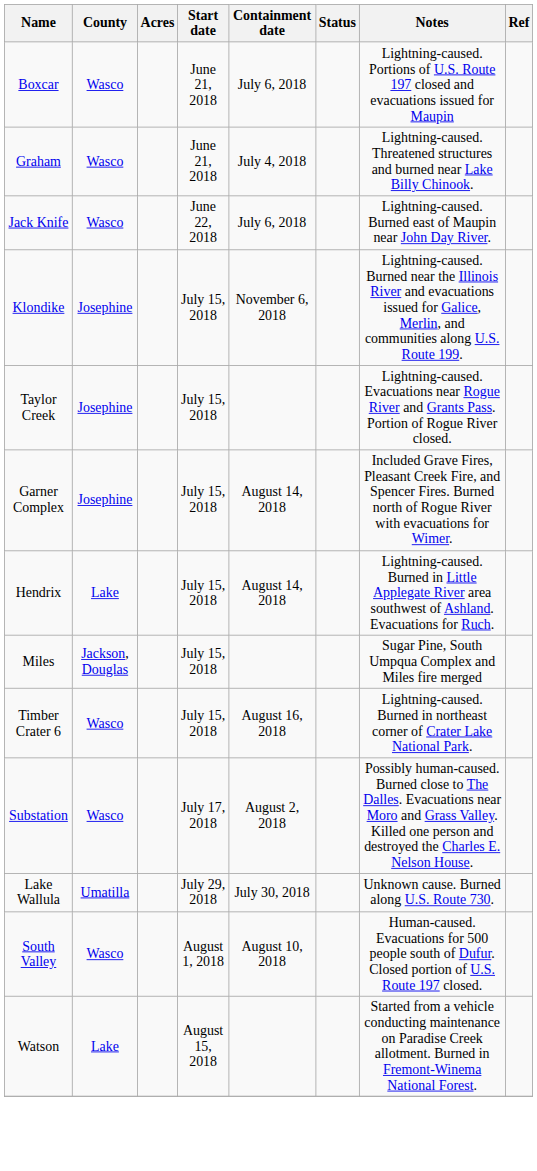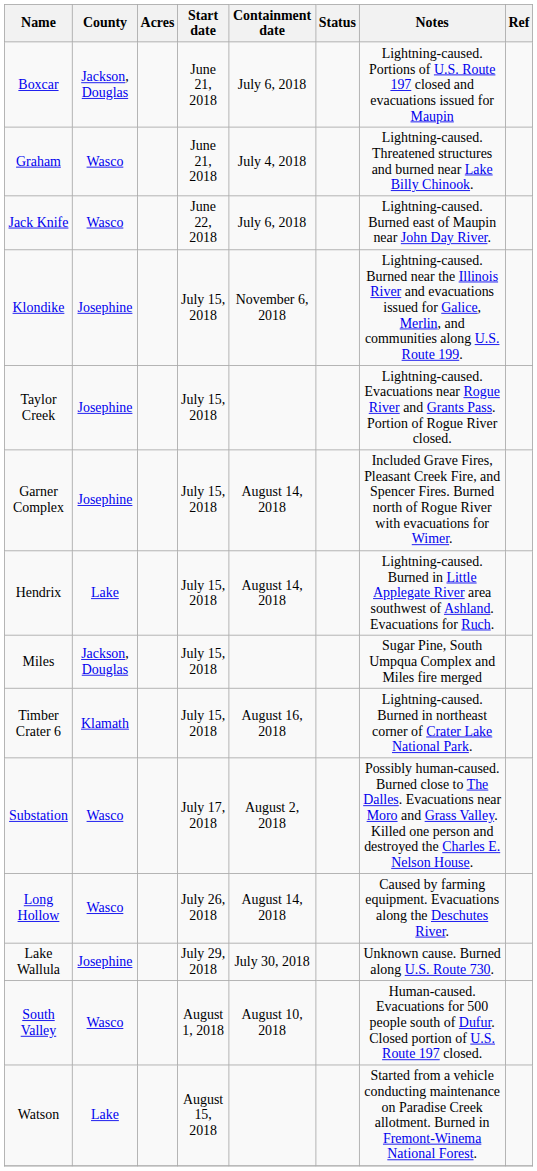Boxcar | County: Wasco -> Jackson, Douglas
Timber Crater 6 | County: Wasco -> Klamath
+ row: Long Hollow | Wasco | July 26, 2018 | August 14, 2018 | Caused by farming equipment. Evacuations along the Deschutes River.
Lake Wallula | County: Umatilla -> Josephine
